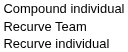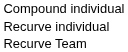rows swapped: Recurve individual <-> Recurve Team
